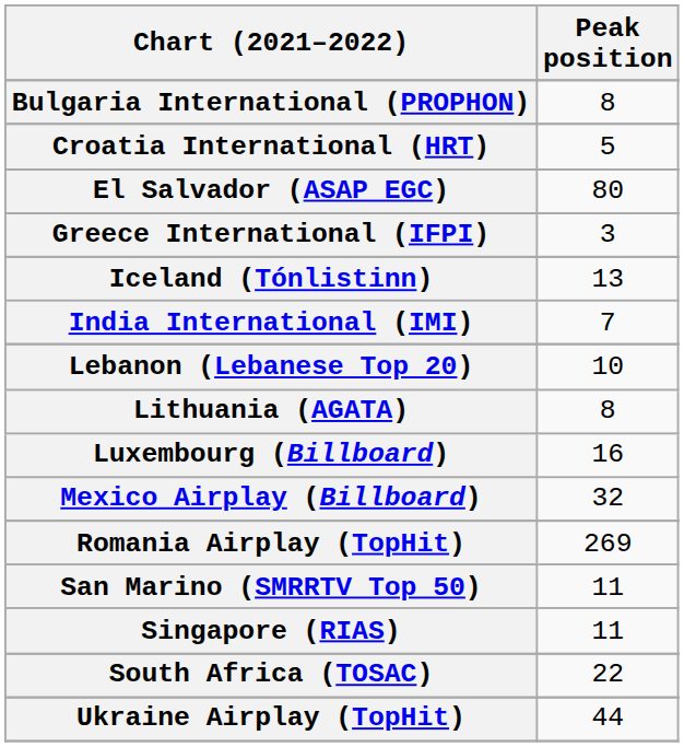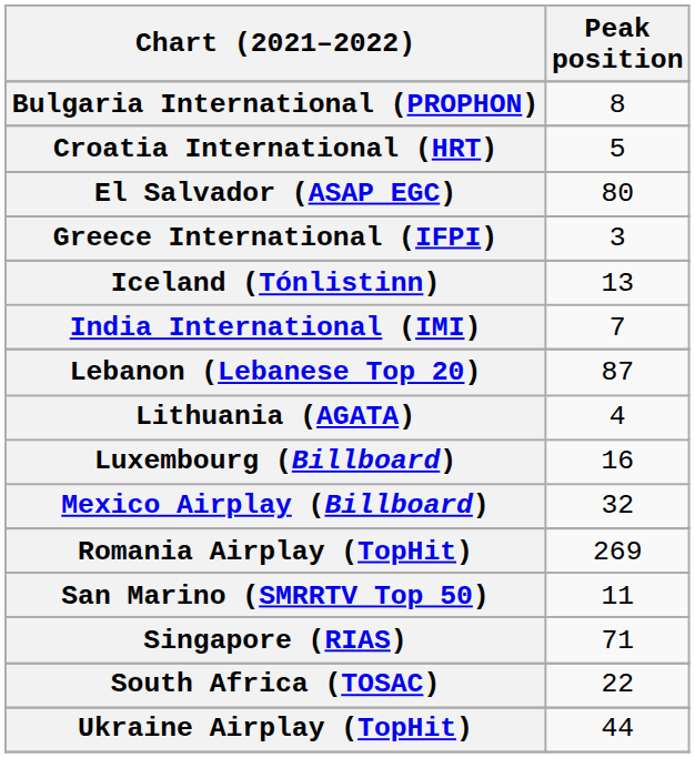Lebanon (Lebanese Top 20) | Peak position: 10 -> 87
Lithuania (AGATA) | Peak position: 8 -> 4
Singapore (RIAS) | Peak position: 11 -> 71
